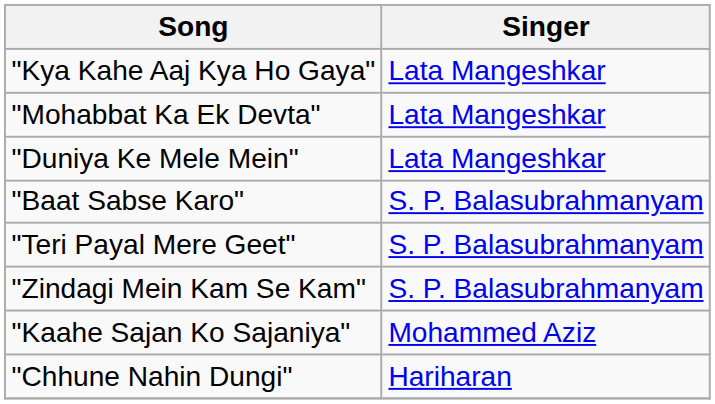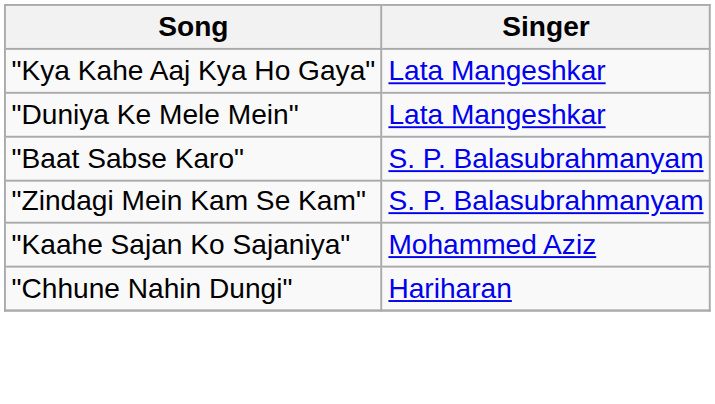- row: "Mohabbat Ka Ek Devta" | Lata Mangeshkar
- row: "Teri Payal Mere Geet" | S. P. Balasubrahmanyam
